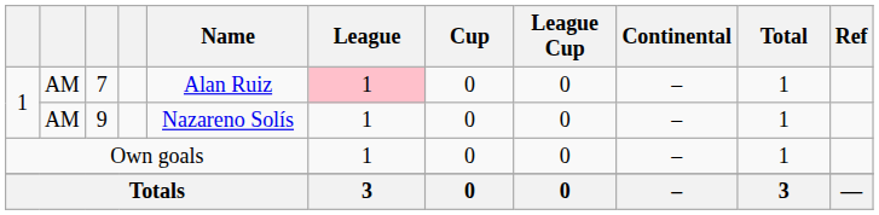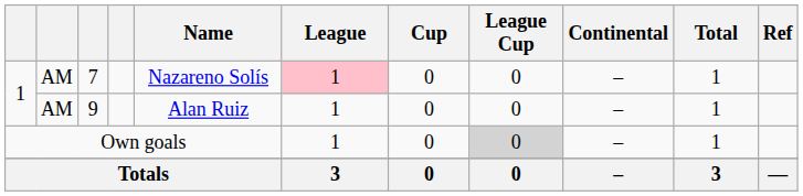7 | Name: Alan Ruiz -> Nazareno Solís
9 | Name: Nazareno Solís -> Alan Ruiz
Own goals | League Cup: no background -> lightgrey background
